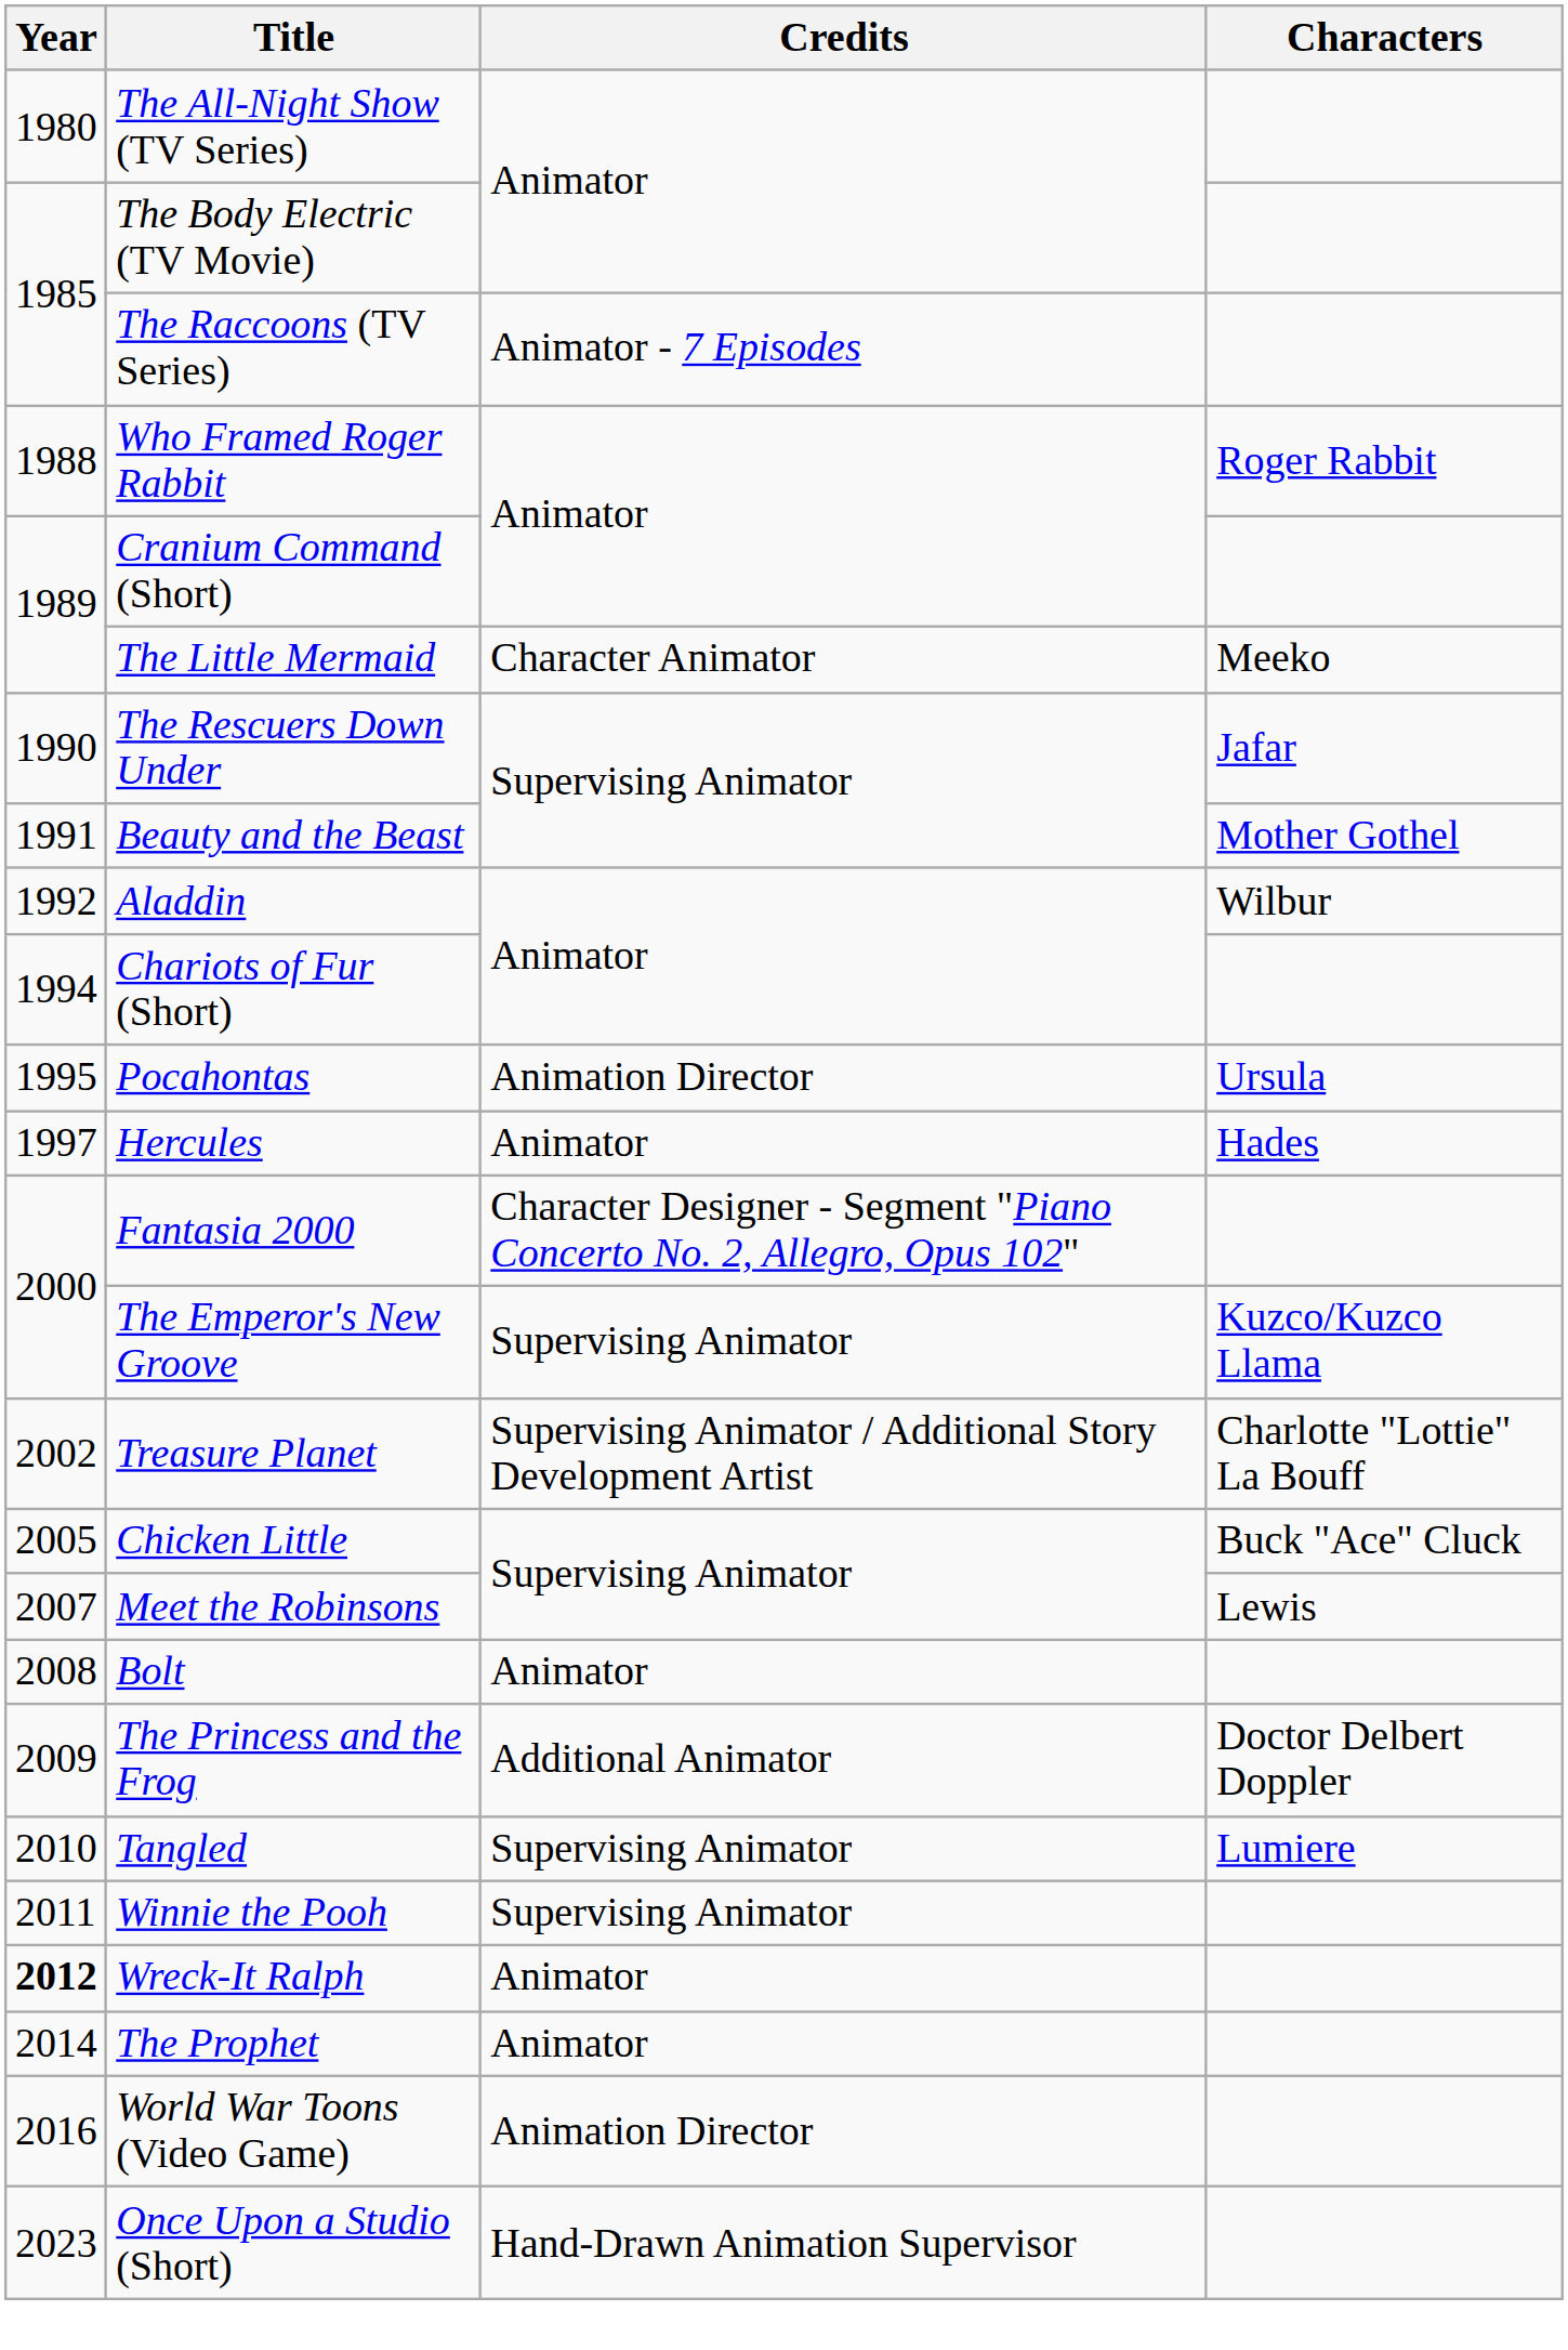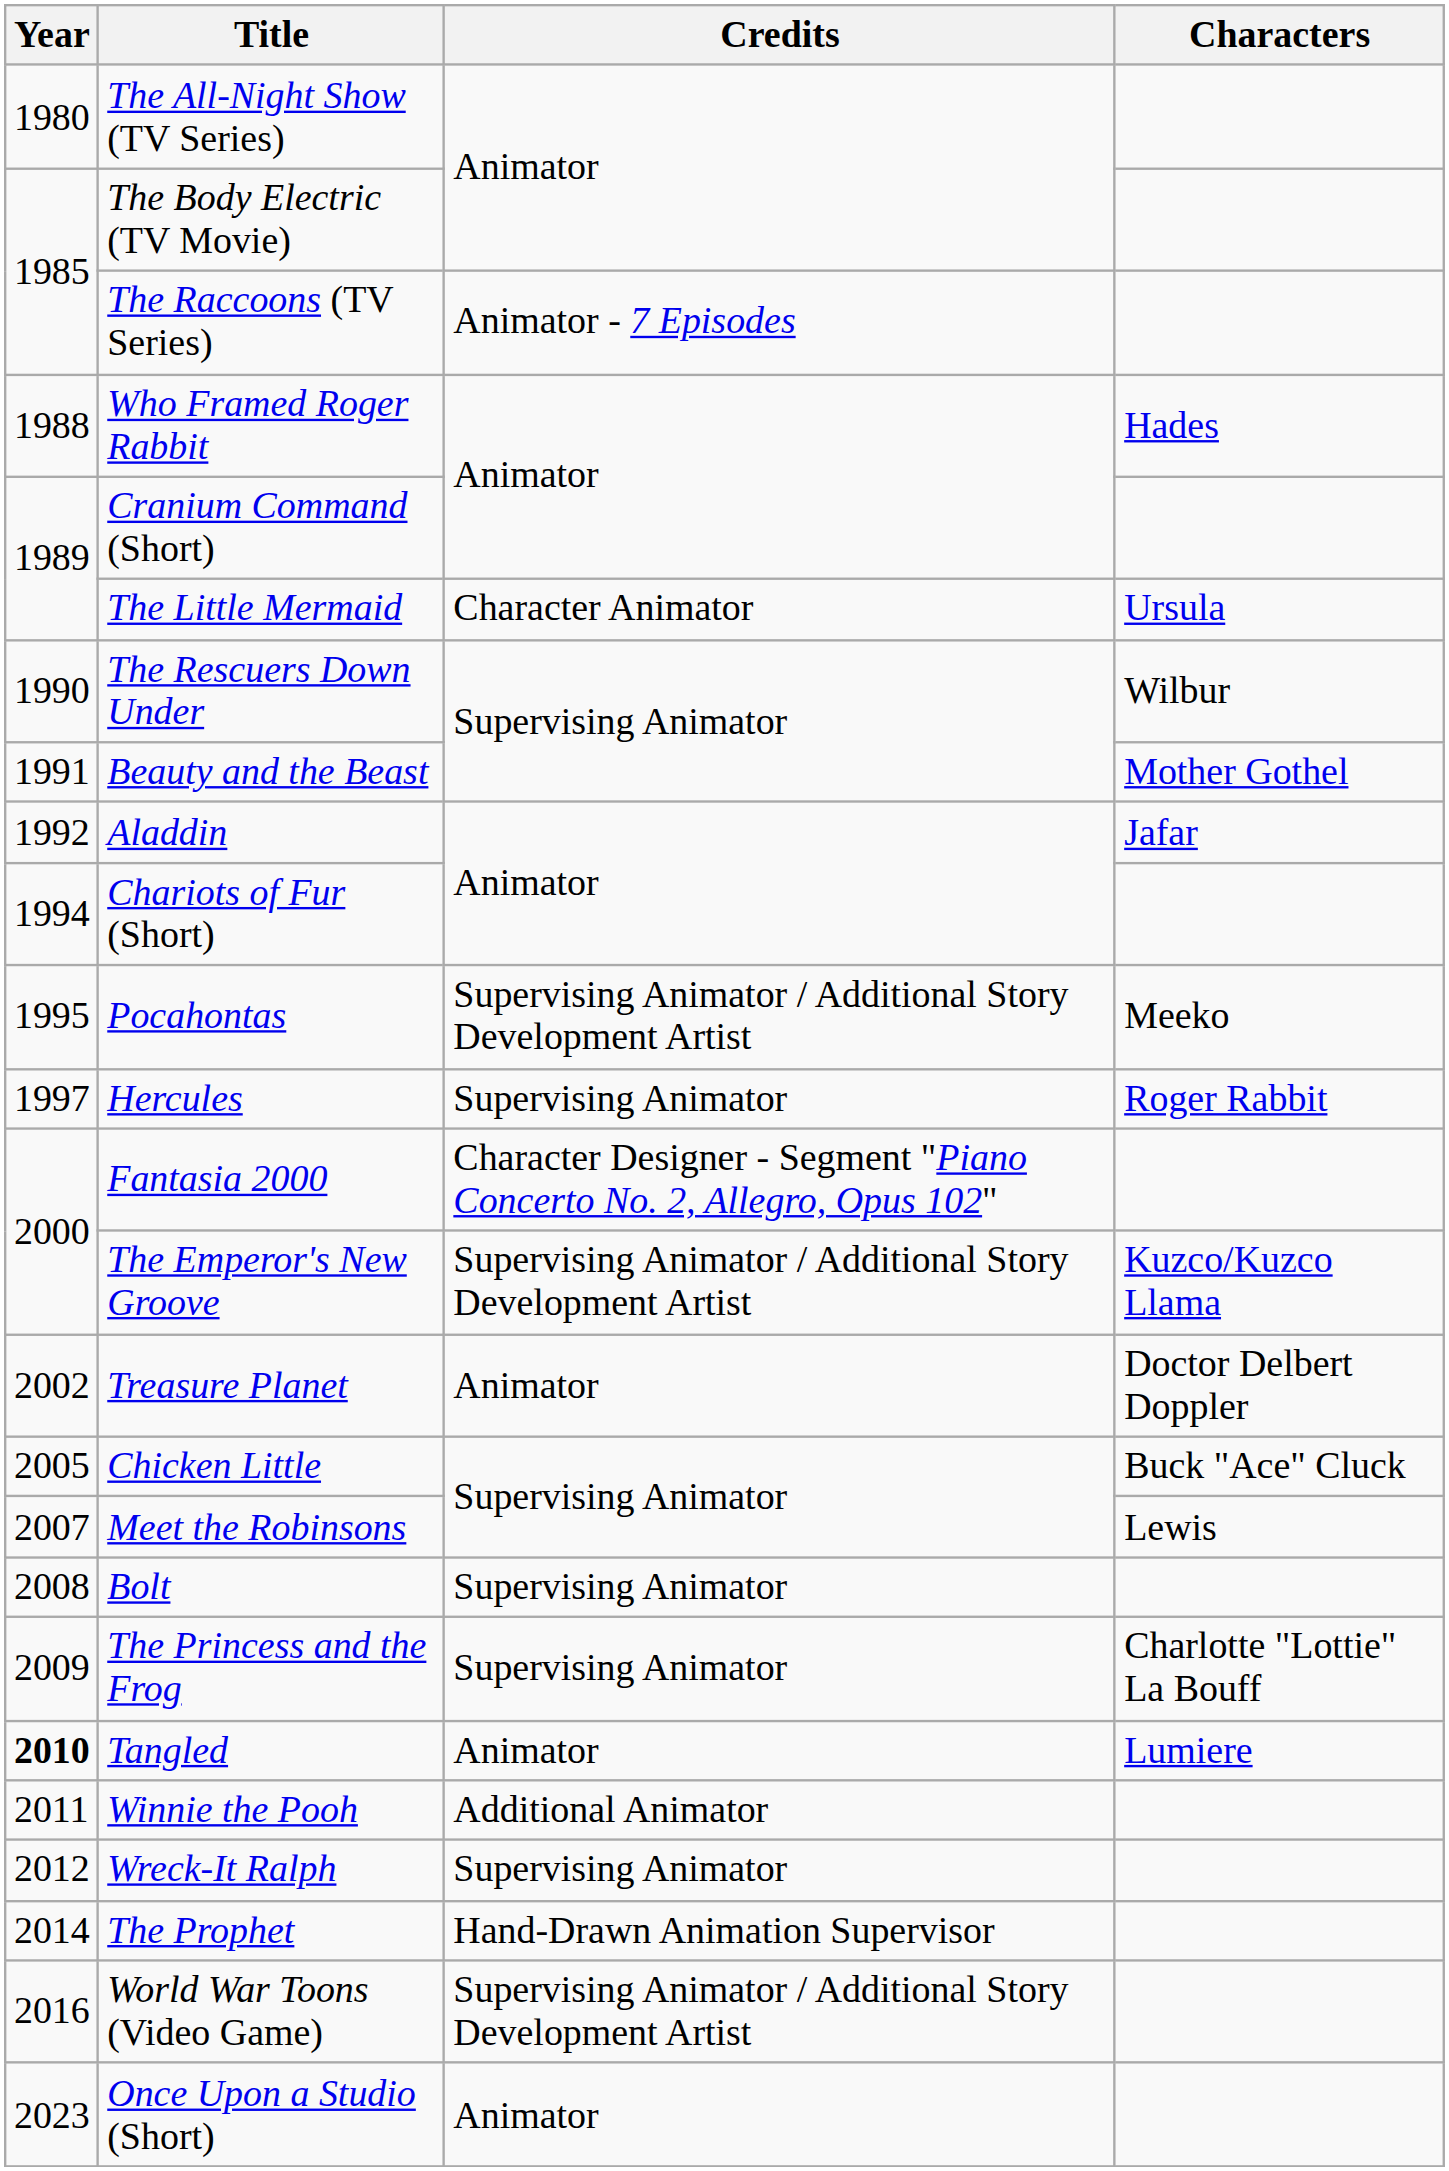Who Framed Roger Rabbit | Characters: Roger Rabbit -> Hades
The Little Mermaid | Characters: Meeko -> Ursula
The Rescuers Down Under | Characters: Jafar -> Wilbur
Aladdin | Characters: Wilbur -> Jafar
Pocahontas | Credits: Animation Director -> Supervising Animator / Additional Story Development Artist
Pocahontas | Characters: Ursula -> Meeko
Hercules | Credits: Animator -> Supervising Animator
Hercules | Characters: Hades -> Roger Rabbit
The Emperor's New Groove | Credits: Supervising Animator -> Supervising Animator / Additional Story Development Artist
Treasure Planet | Credits: Supervising Animator / Additional Story Development Artist -> Animator
Treasure Planet | Characters: Charlotte "Lottie" La Bouff -> Doctor Delbert Doppler
Bolt | Credits: Animator -> Supervising Animator
The Princess and the Frog | Credits: Additional Animator -> Supervising Animator
The Princess and the Frog | Characters: Doctor Delbert Doppler -> Charlotte "Lottie" La Bouff
Tangled | Year: normal -> bold
Tangled | Credits: Supervising Animator -> Animator
Winnie the Pooh | Credits: Supervising Animator -> Additional Animator
Wreck-It Ralph | Year: bold -> normal
Wreck-It Ralph | Credits: Animator -> Supervising Animator
The Prophet | Credits: Animator -> Hand-Drawn Animation Supervisor
World War Toons (Video Game) | Credits: Animation Director -> Supervising Animator / Additional Story Development Artist
Once Upon a Studio (Short) | Credits: Hand-Drawn Animation Supervisor -> Animator
